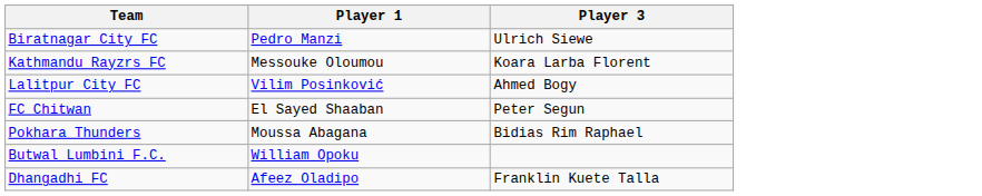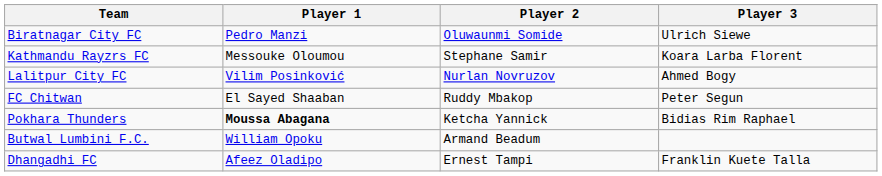+ column: Player 2 | Oluwaunmi Somide | Stephane Samir | Nurlan Novruzov | Ruddy Mbakop | Ketcha Yannick | Armand Beadum | Ernest Tampi
Pokhara Thunders | Player 1: normal -> bold
